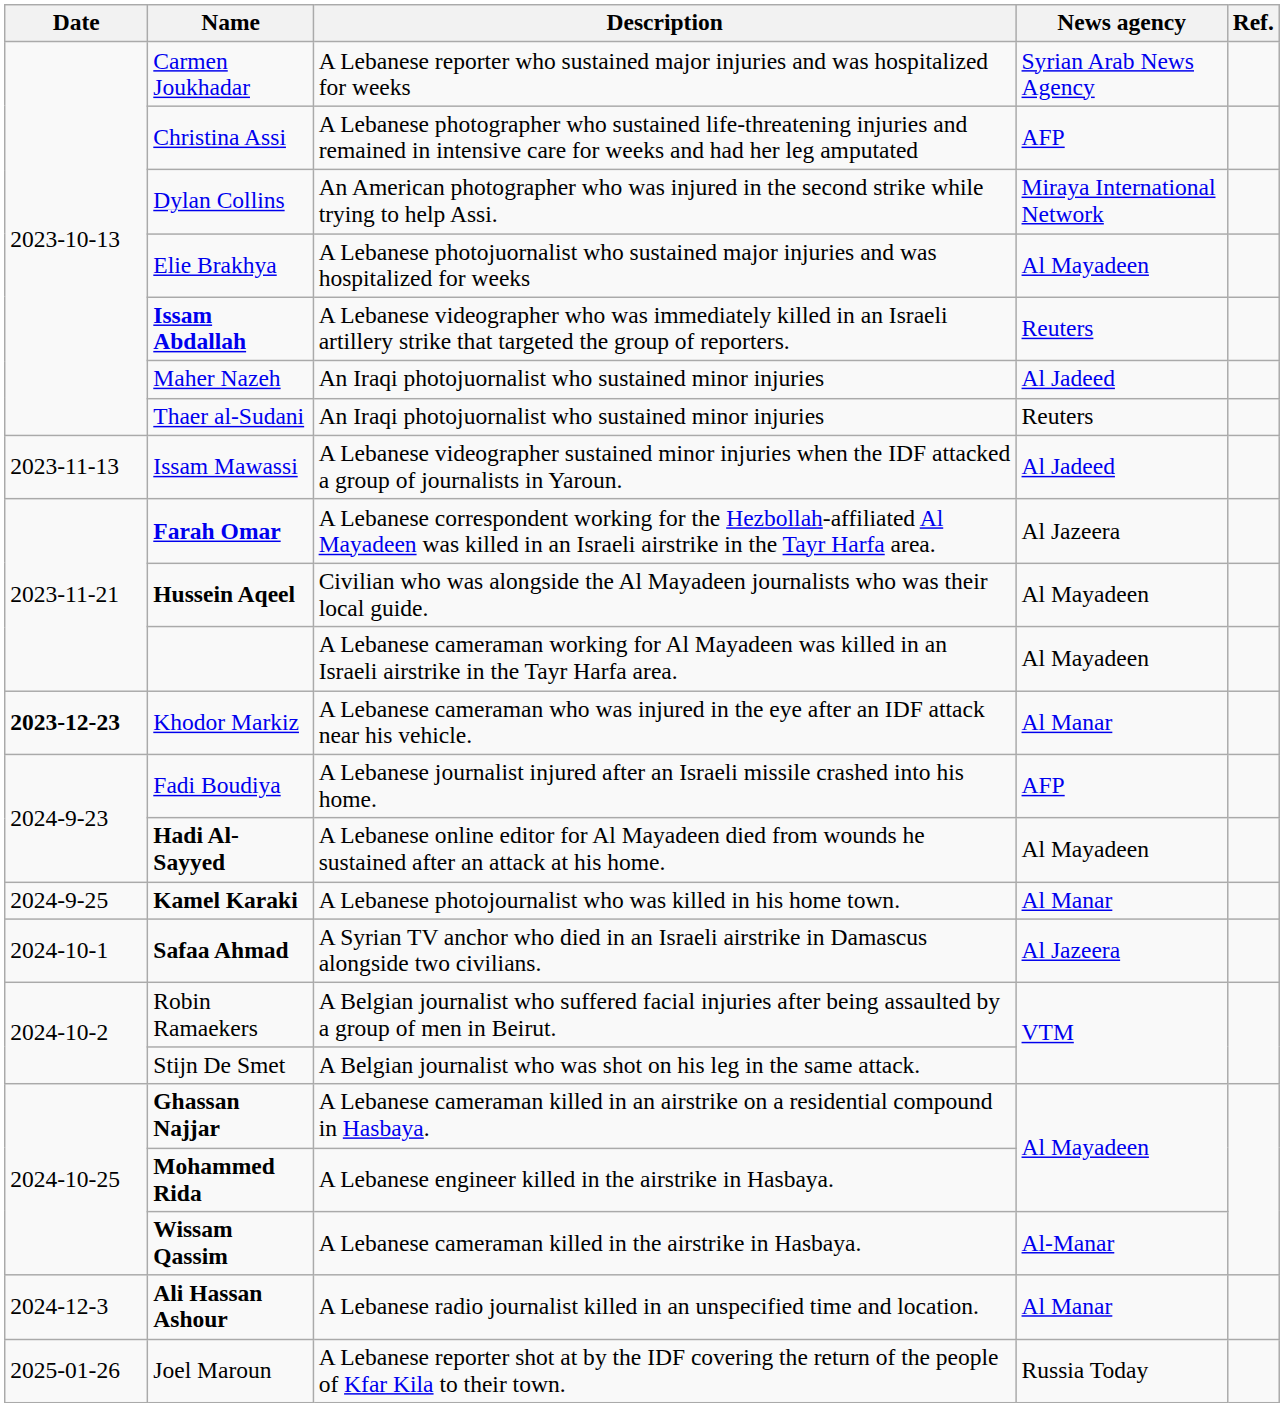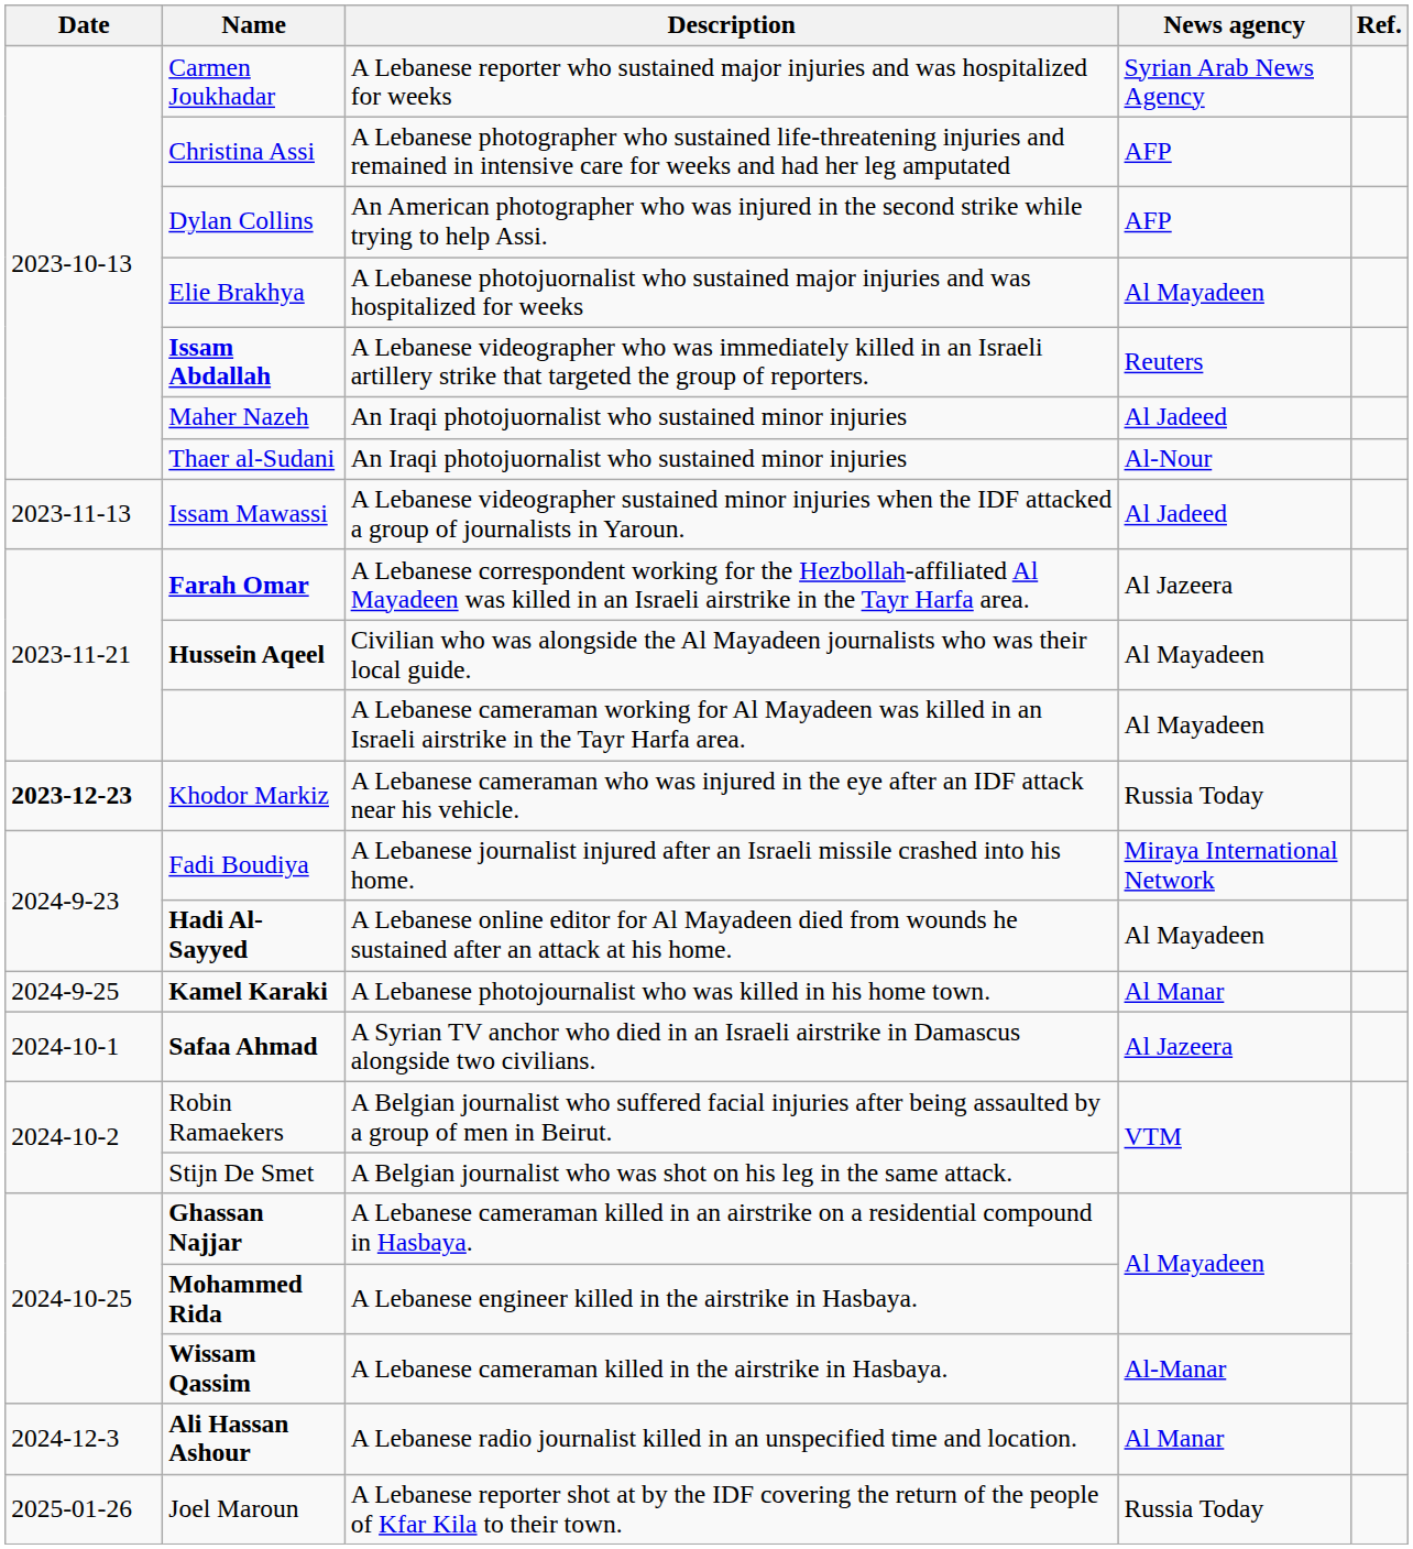Dylan Collins | News agency: Miraya International Network -> AFP
Thaer al-Sudani | News agency: Reuters -> Al-Nour
Khodor Markiz | News agency: Al Manar -> Russia Today
Fadi Boudiya | News agency: AFP -> Miraya International Network
